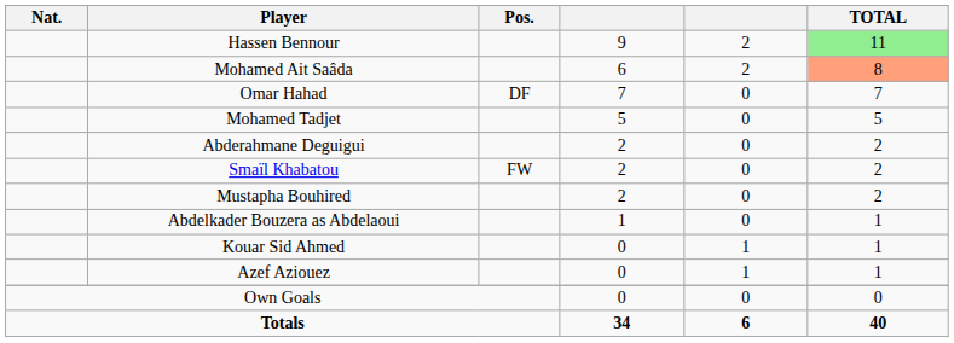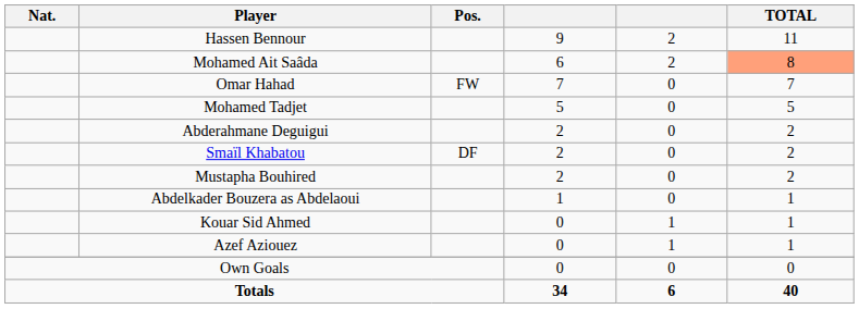Hassen Bennour | TOTAL: lightgreen background -> no background
Omar Hahad | Pos.: DF -> FW
Smaïl Khabatou | Pos.: FW -> DF
